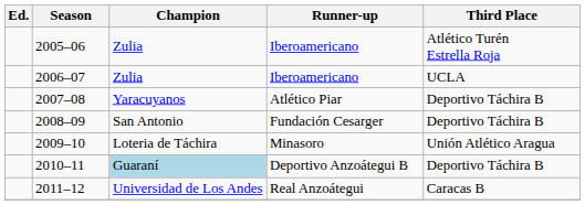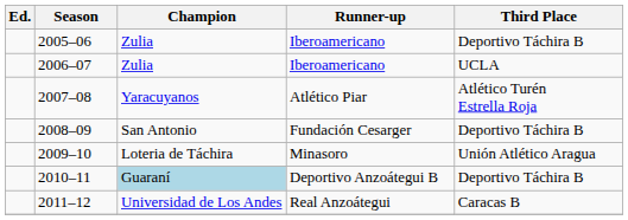2005–06 | Third Place: Atlético Turén Estrella Roja -> Deportivo Táchira B
2007–08 | Third Place: Deportivo Táchira B -> Atlético Turén Estrella Roja
